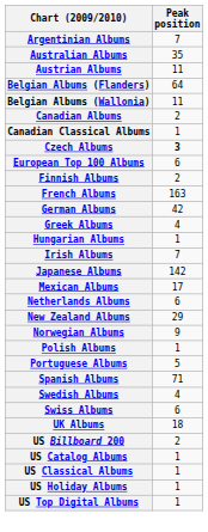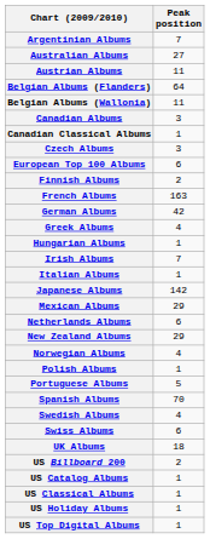Australian Albums | Peak position: 35 -> 27
Canadian Albums | Peak position: 2 -> 3
Czech Albums | Peak position: bold -> normal
+ row: Italian Albums | 1
Mexican Albums | Peak position: 17 -> 29
Norwegian Albums | Peak position: 9 -> 4
Spanish Albums | Peak position: 71 -> 70
